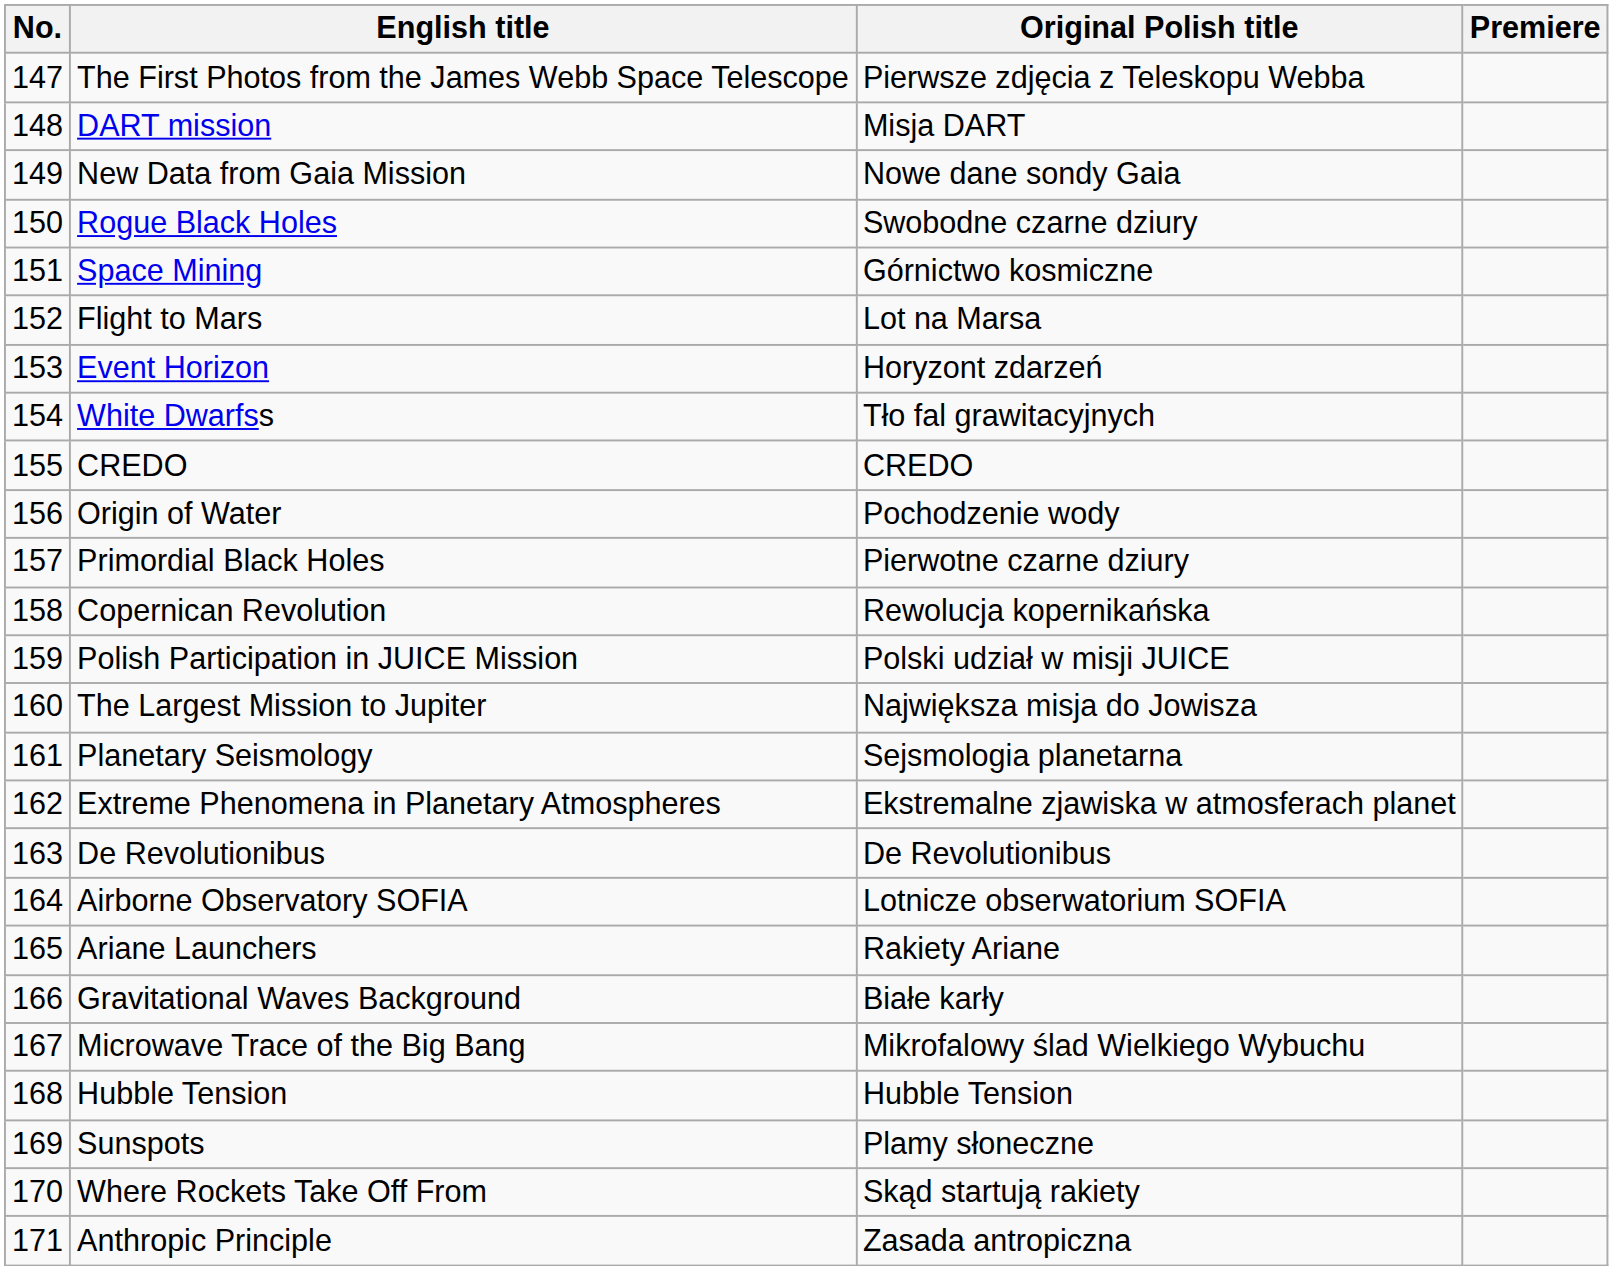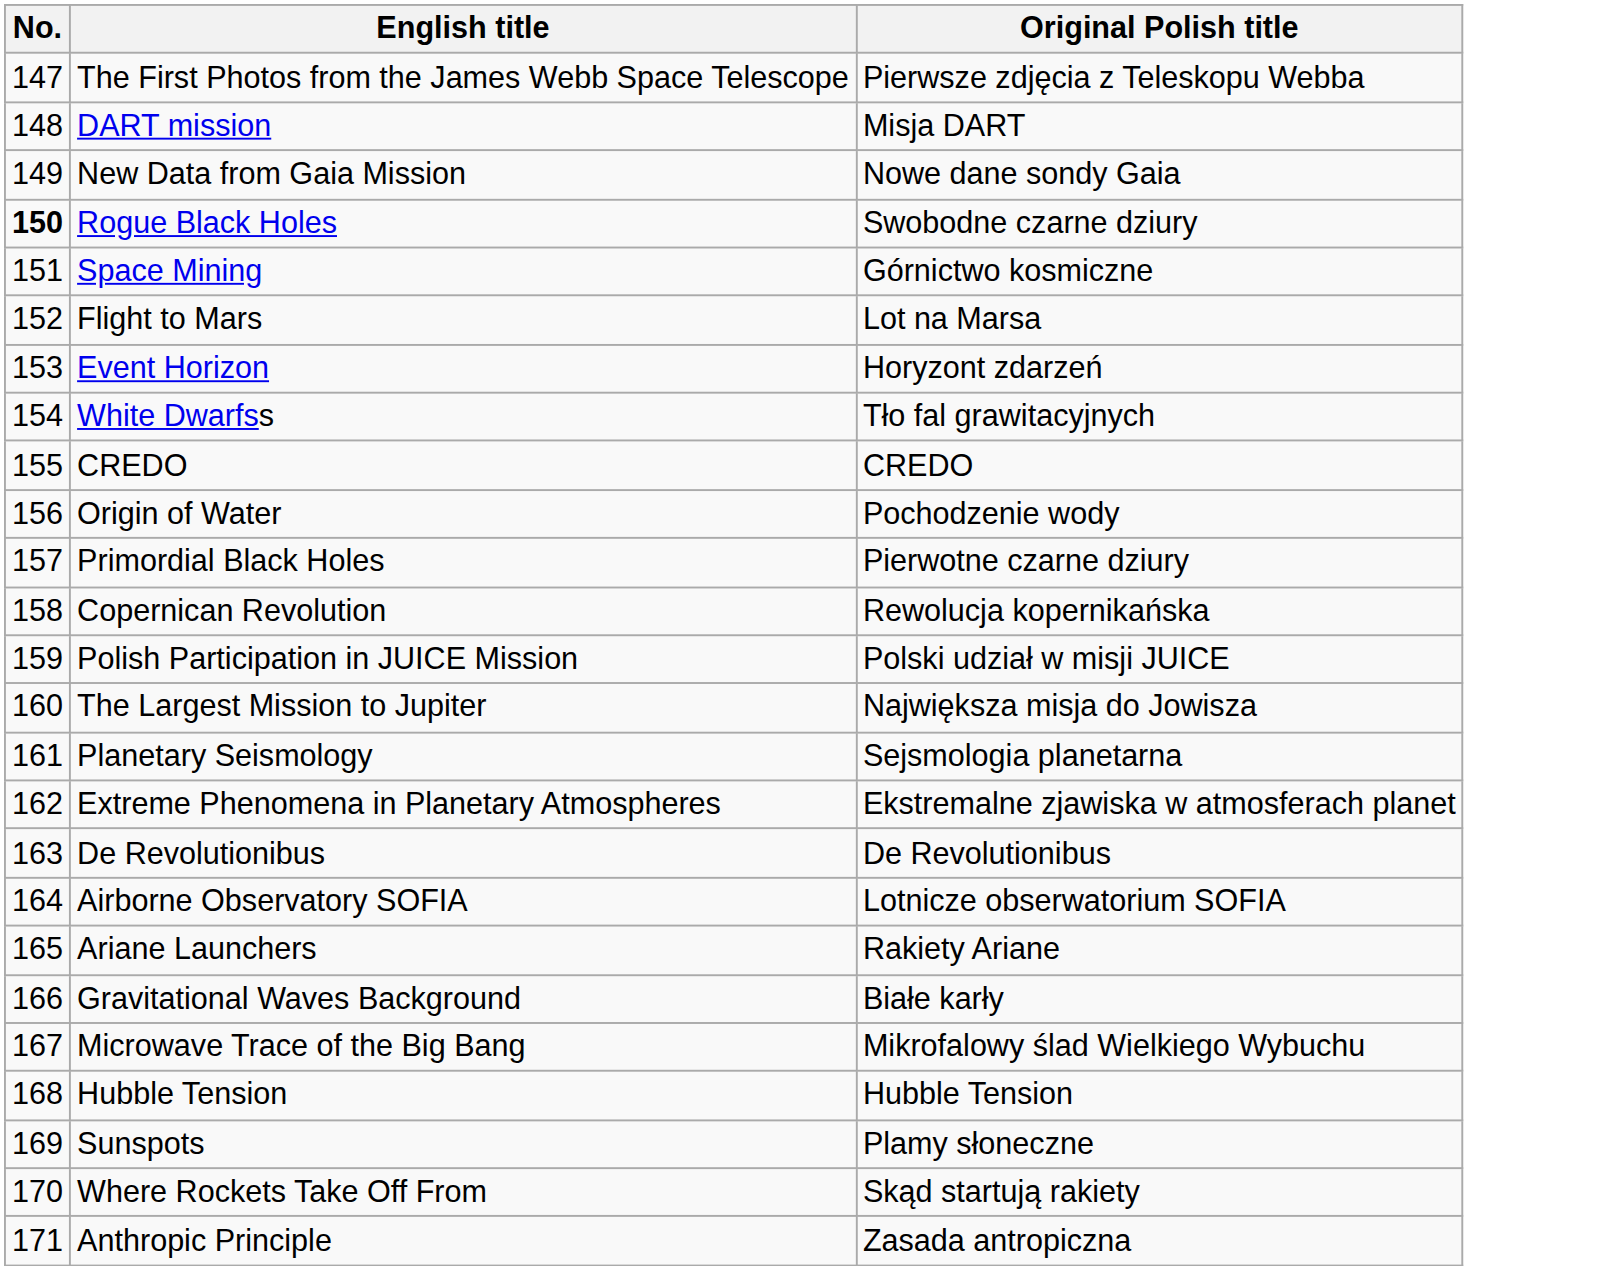- column: Premiere
Rogue Black Holes | No.: normal -> bold
